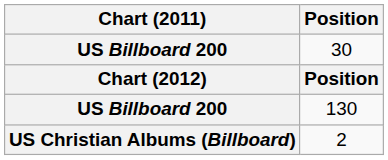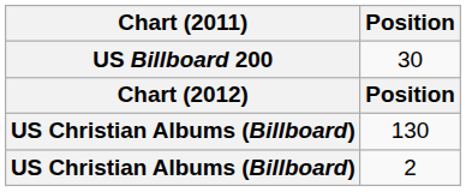130 | Chart (2011): US Billboard 200 -> US Christian Albums (Billboard)
